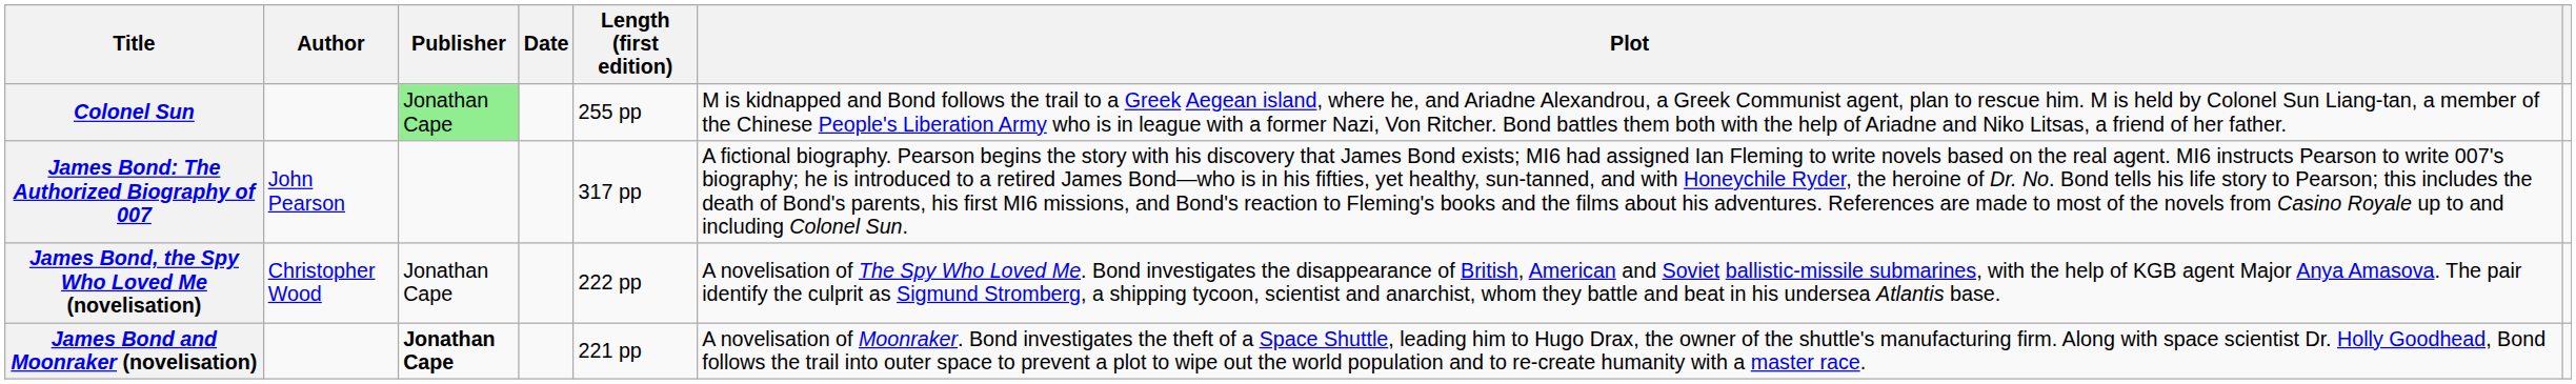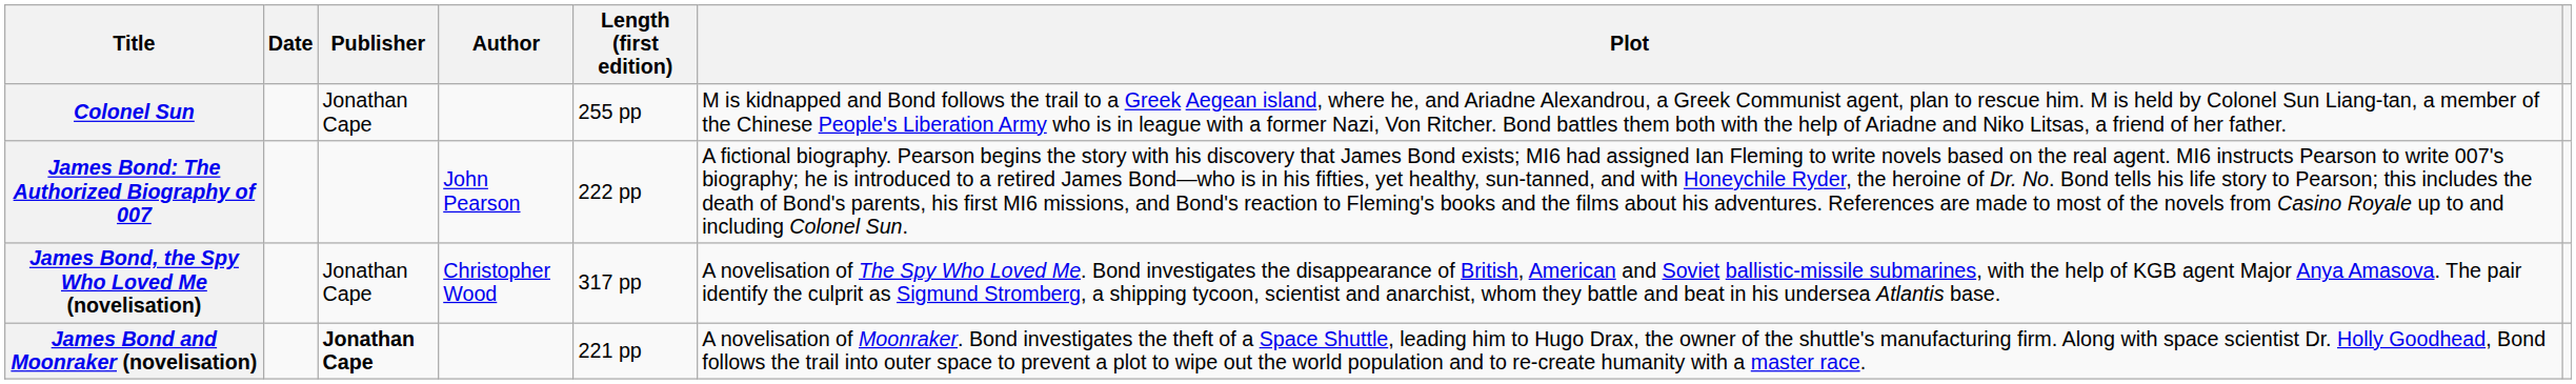columns swapped: Author <-> Date
Colonel Sun | Publisher: lightgreen background -> no background
James Bond: The Authorized Biography of 007 | Length (first edition): 317 pp -> 222 pp
James Bond, the Spy Who Loved Me (novelisation) | Length (first edition): 222 pp -> 317 pp
